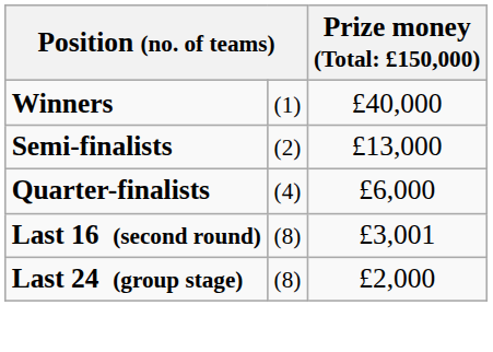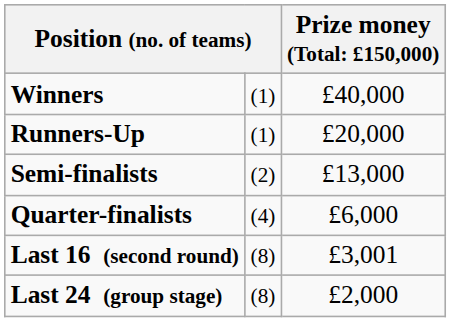+ row: Runners-Up | (1) | £20,000
